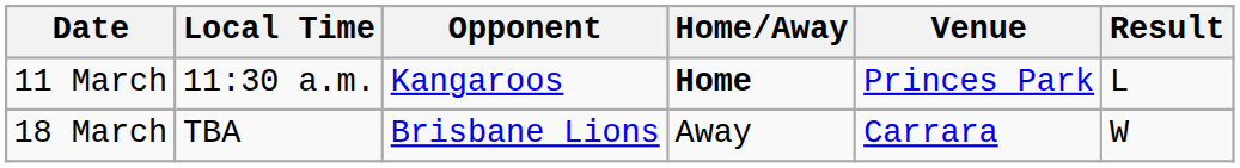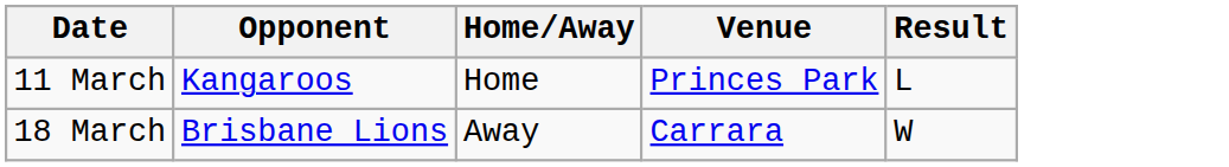- column: Local Time | 11:30 a.m. | TBA
11 March | Home/Away: bold -> normal
